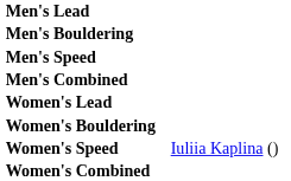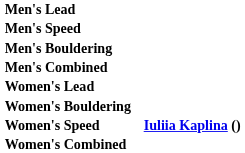rows swapped: Men's Bouldering <-> Men's Speed
Women's Speed | column 3: normal -> bold
